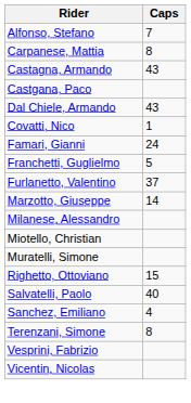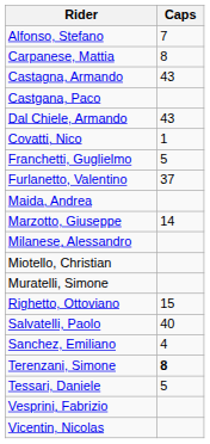- row: Famari, Gianni | 24
+ row: Maida, Andrea
Terenzani, Simone | Caps: normal -> bold
+ row: Tessari, Daniele | 5
